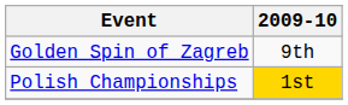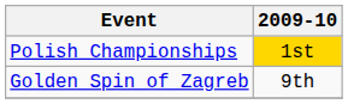rows swapped: Polish Championships <-> Golden Spin of Zagreb
